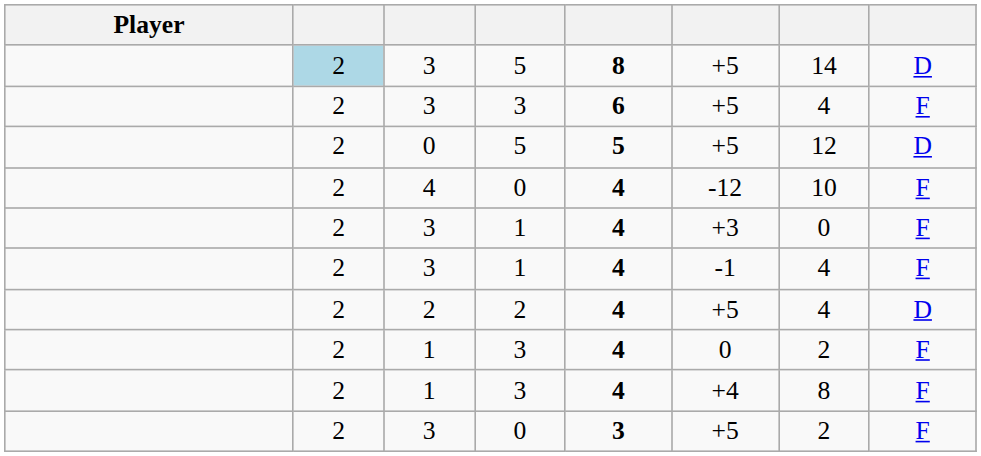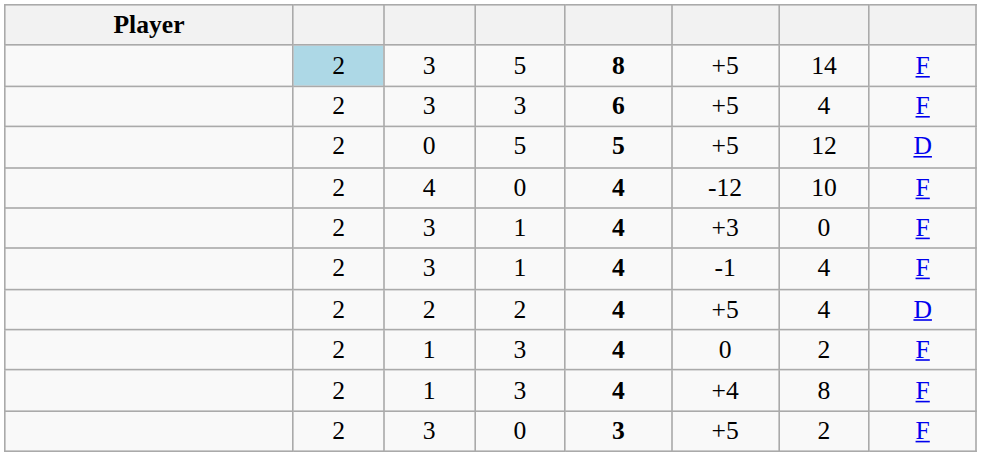3 / 5 | column 8: D -> F
